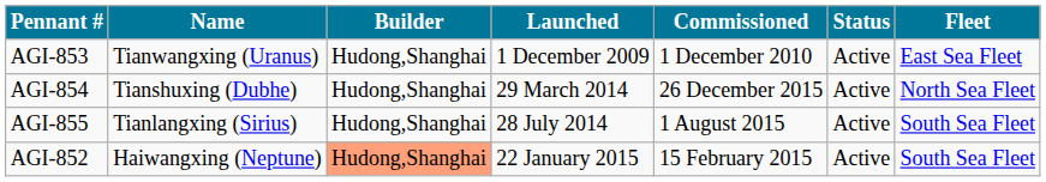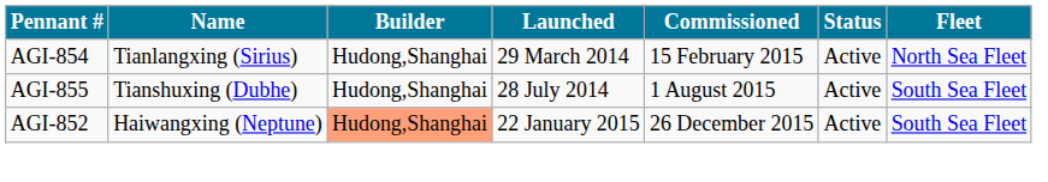- row: AGI-853 | Tianwangxing (Uranus) | Hudong,Shanghai | 1 December 2009 | 1 December 2010 | Active | East Sea Fleet
AGI-854 | Name: Tianshuxing (Dubhe) -> Tianlangxing (Sirius)
AGI-854 | Commissioned: 26 December 2015 -> 15 February 2015
AGI-855 | Name: Tianlangxing (Sirius) -> Tianshuxing (Dubhe)
AGI-852 | Commissioned: 15 February 2015 -> 26 December 2015
